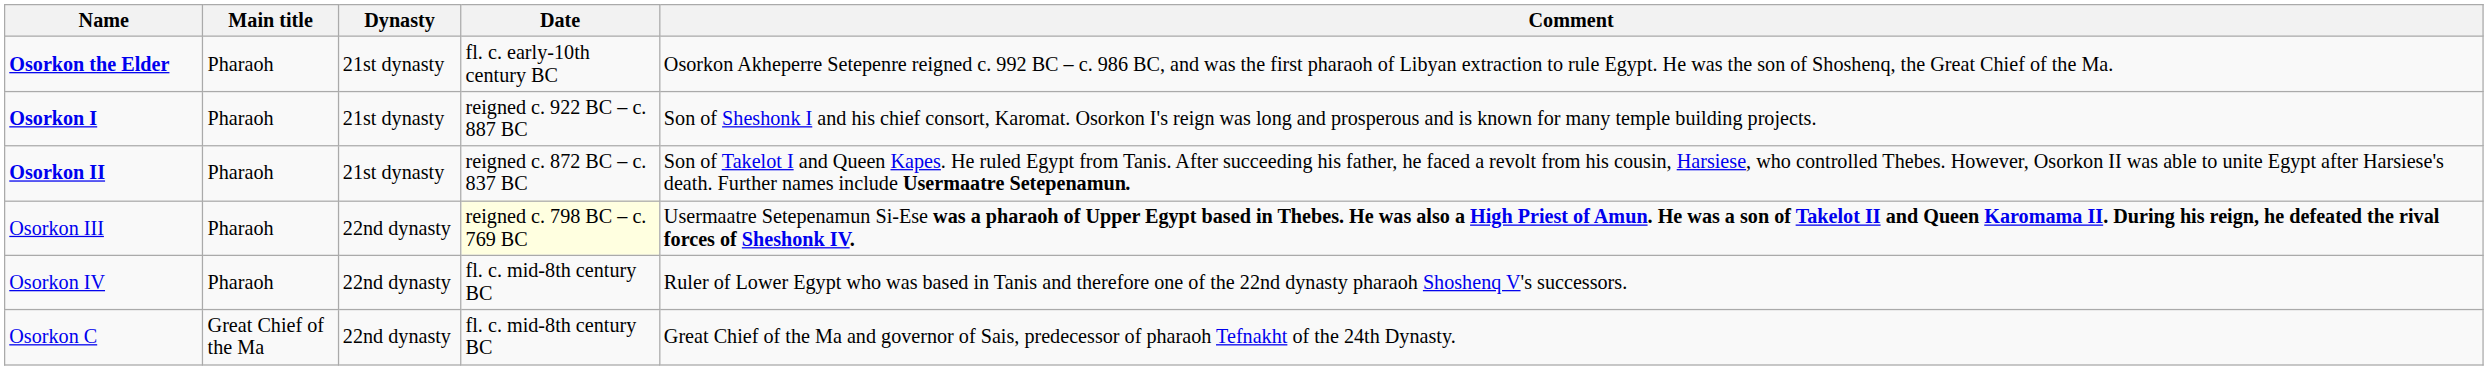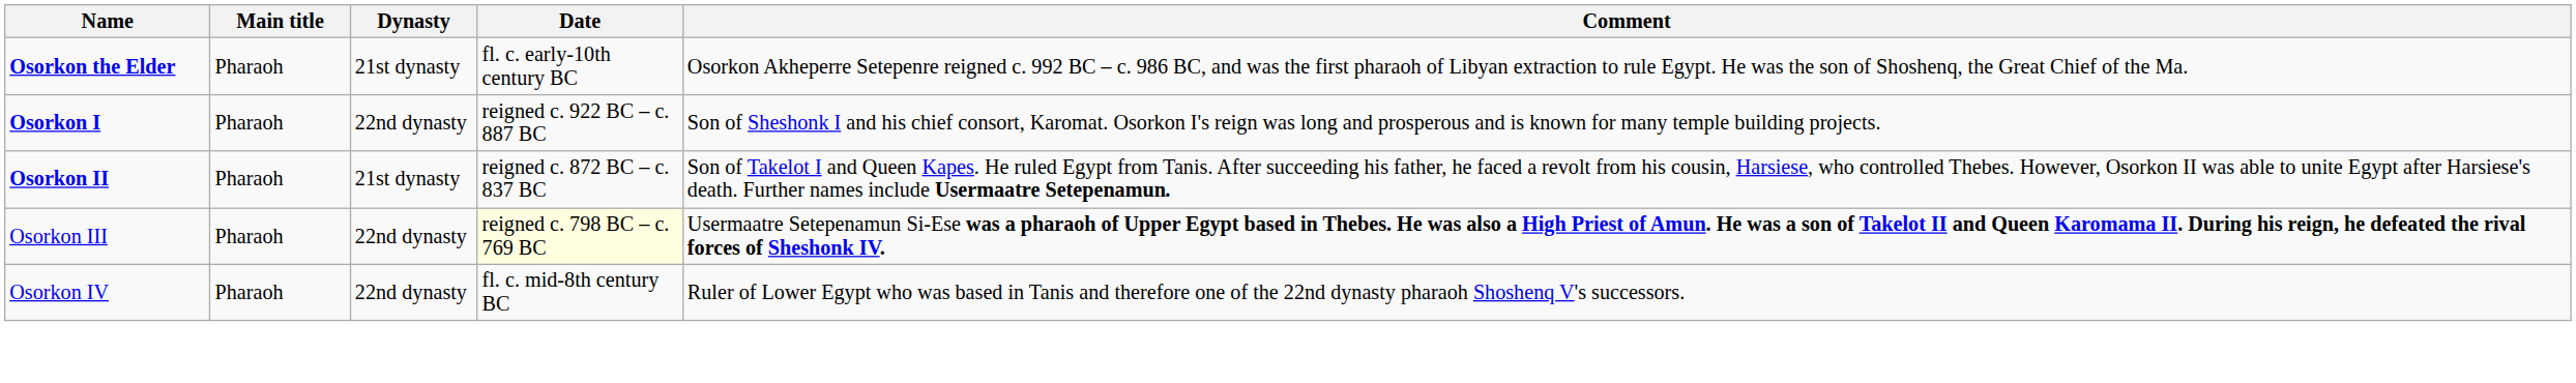Osorkon I | Dynasty: 21st dynasty -> 22nd dynasty
- row: Osorkon C | Great Chief of the Ma | 22nd dynasty | fl. c. mid-8th century BC | Great Chief of the Ma and governor of Sais, predecessor of pharaoh Tefnakht of the 24th Dynasty.
